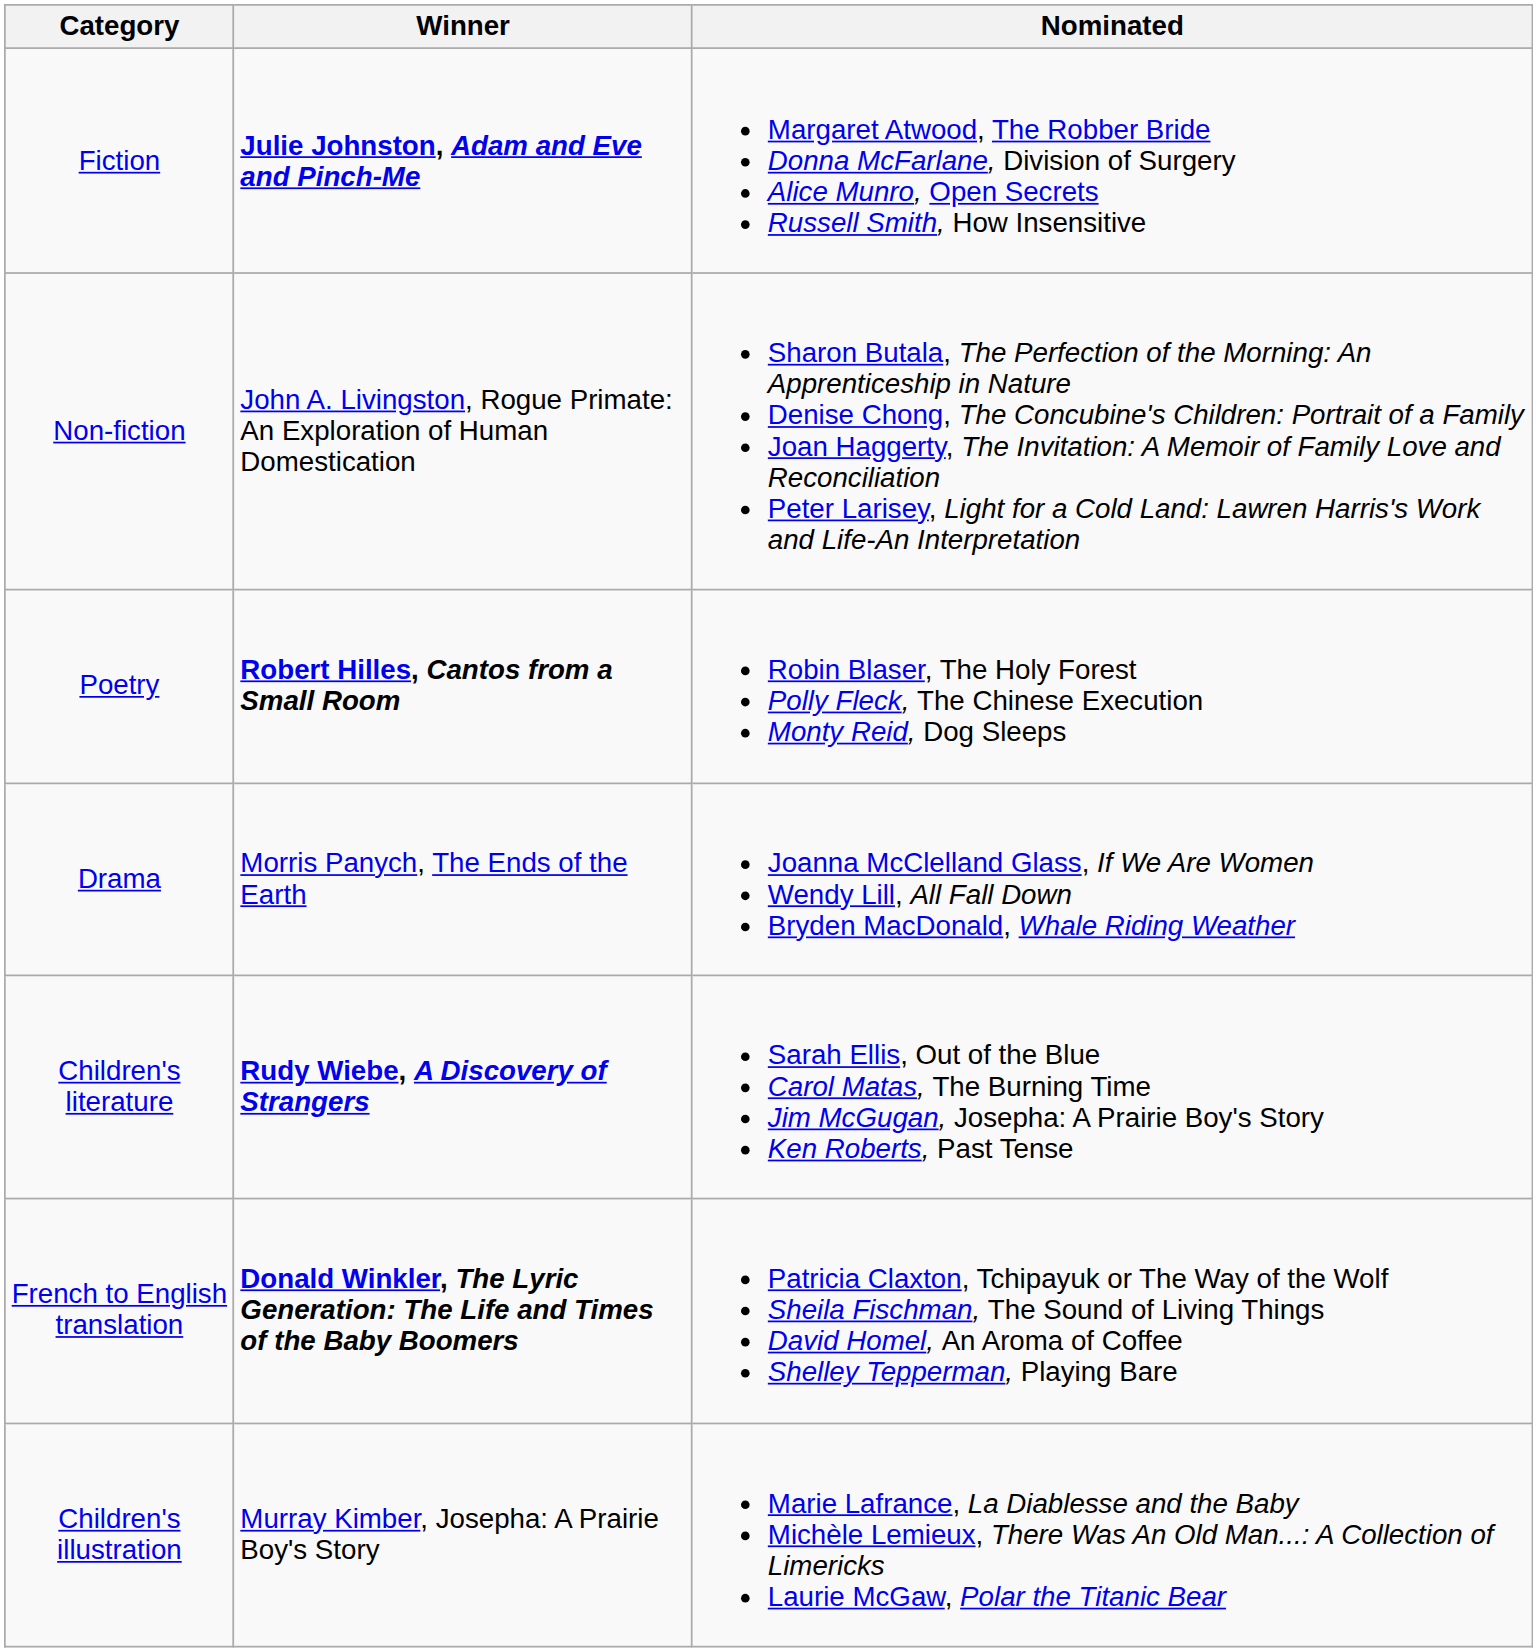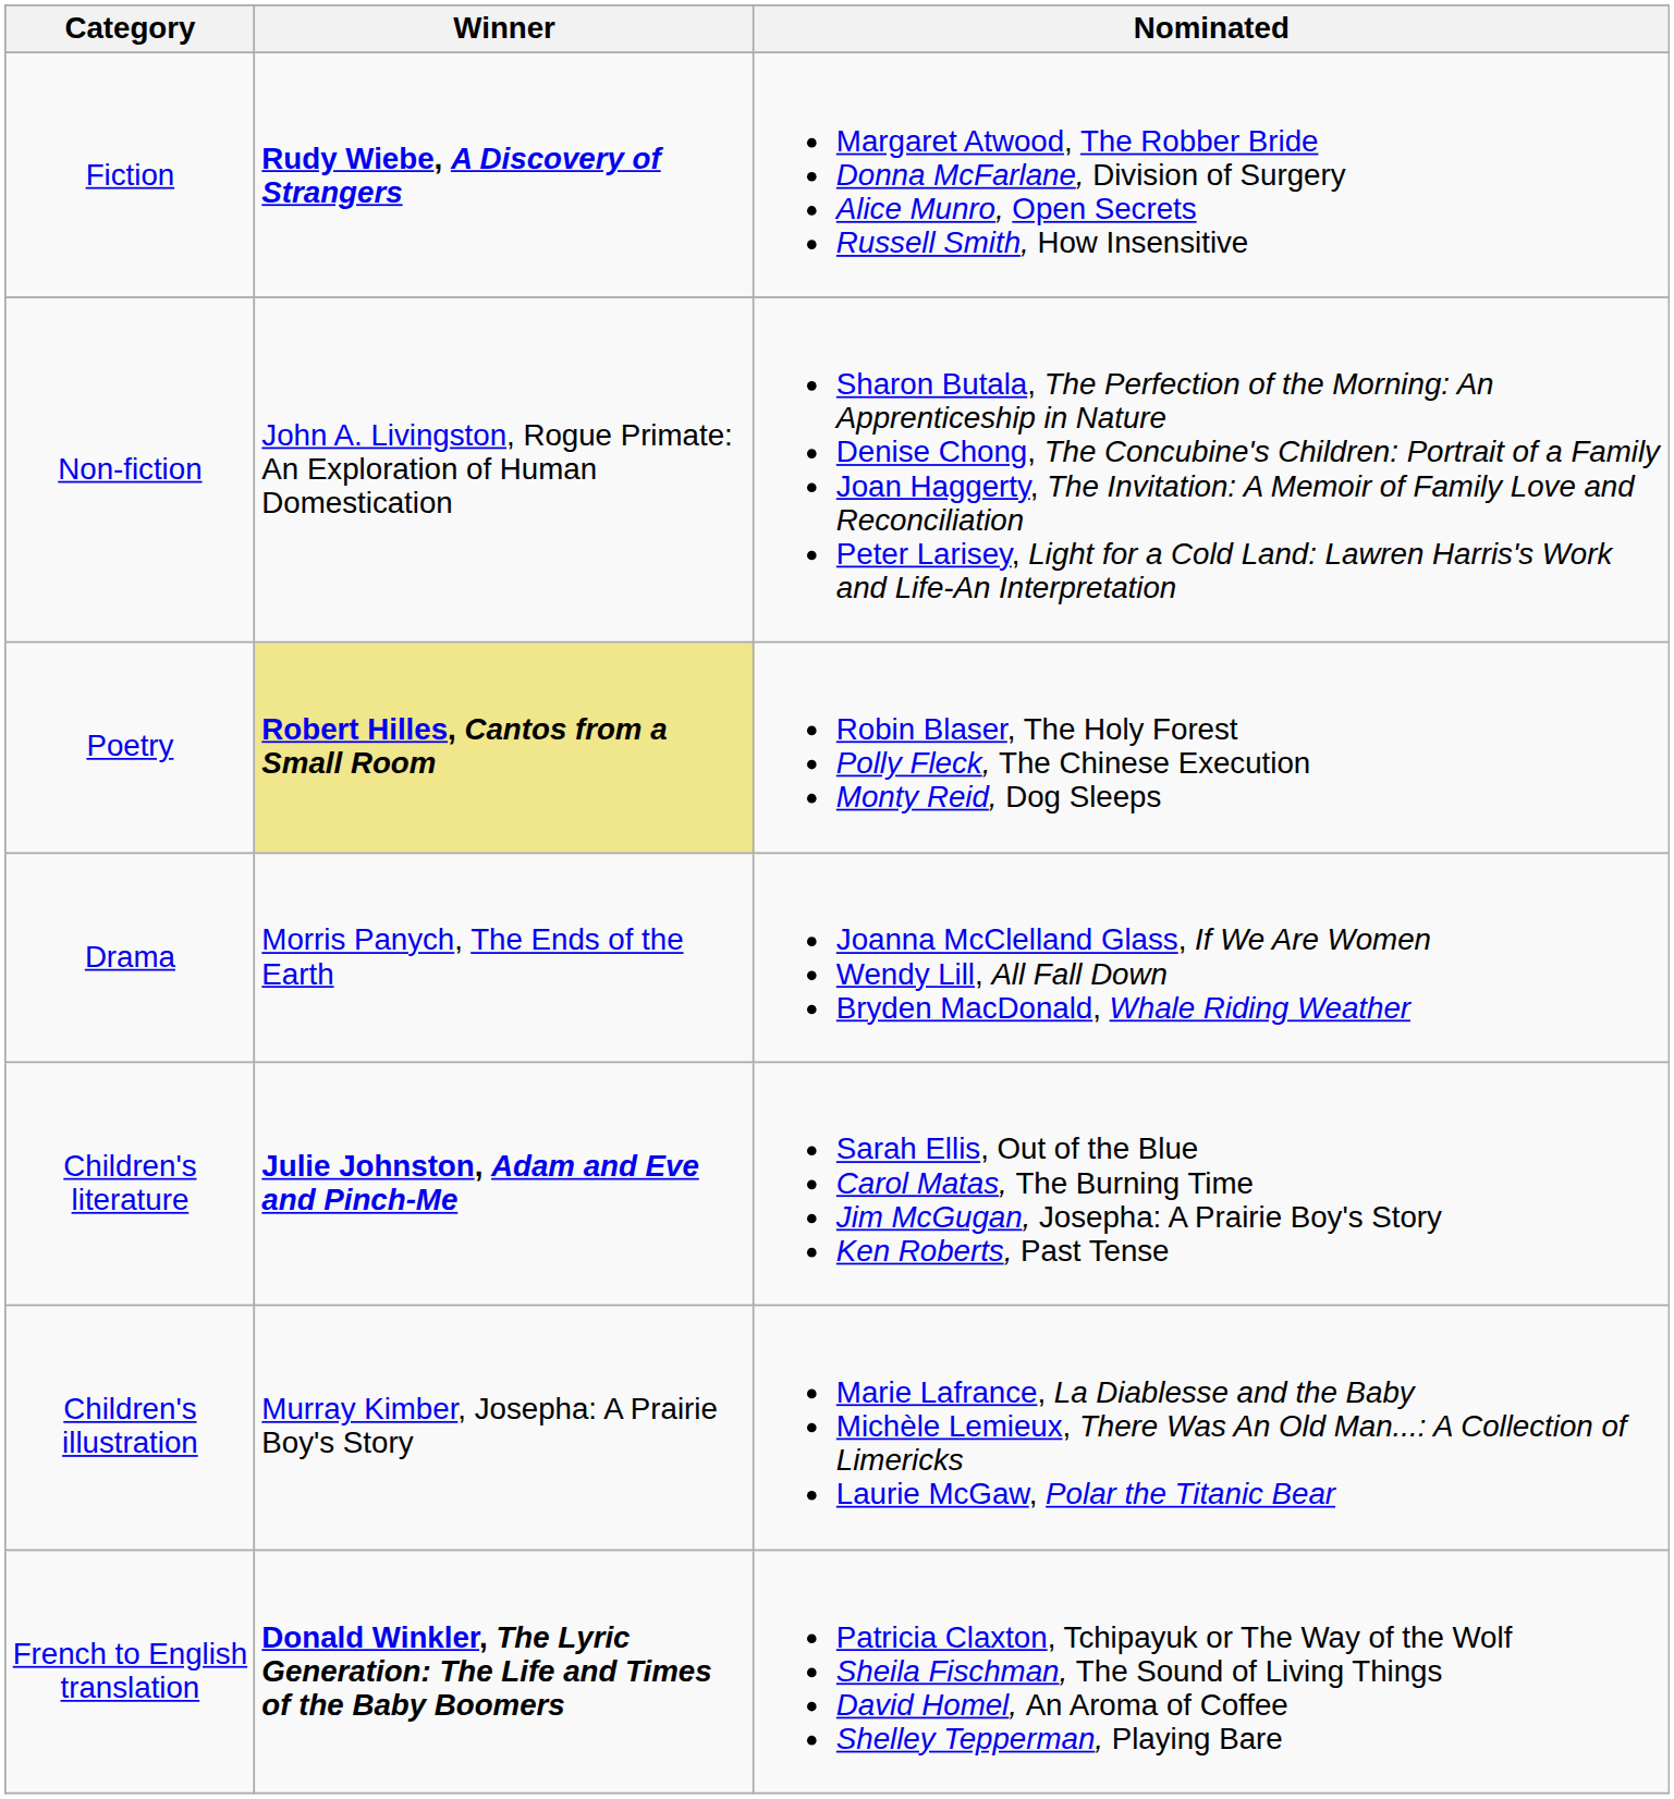Fiction | Winner: Julie Johnston, Adam and Eve and Pinch-Me -> Rudy Wiebe, A Discovery of Strangers
Poetry | Winner: no background -> khaki background
Children's literature | Winner: Rudy Wiebe, A Discovery of Strangers -> Julie Johnston, Adam and Eve and Pinch-Me
rows swapped: Children's illustration <-> French to English translation
